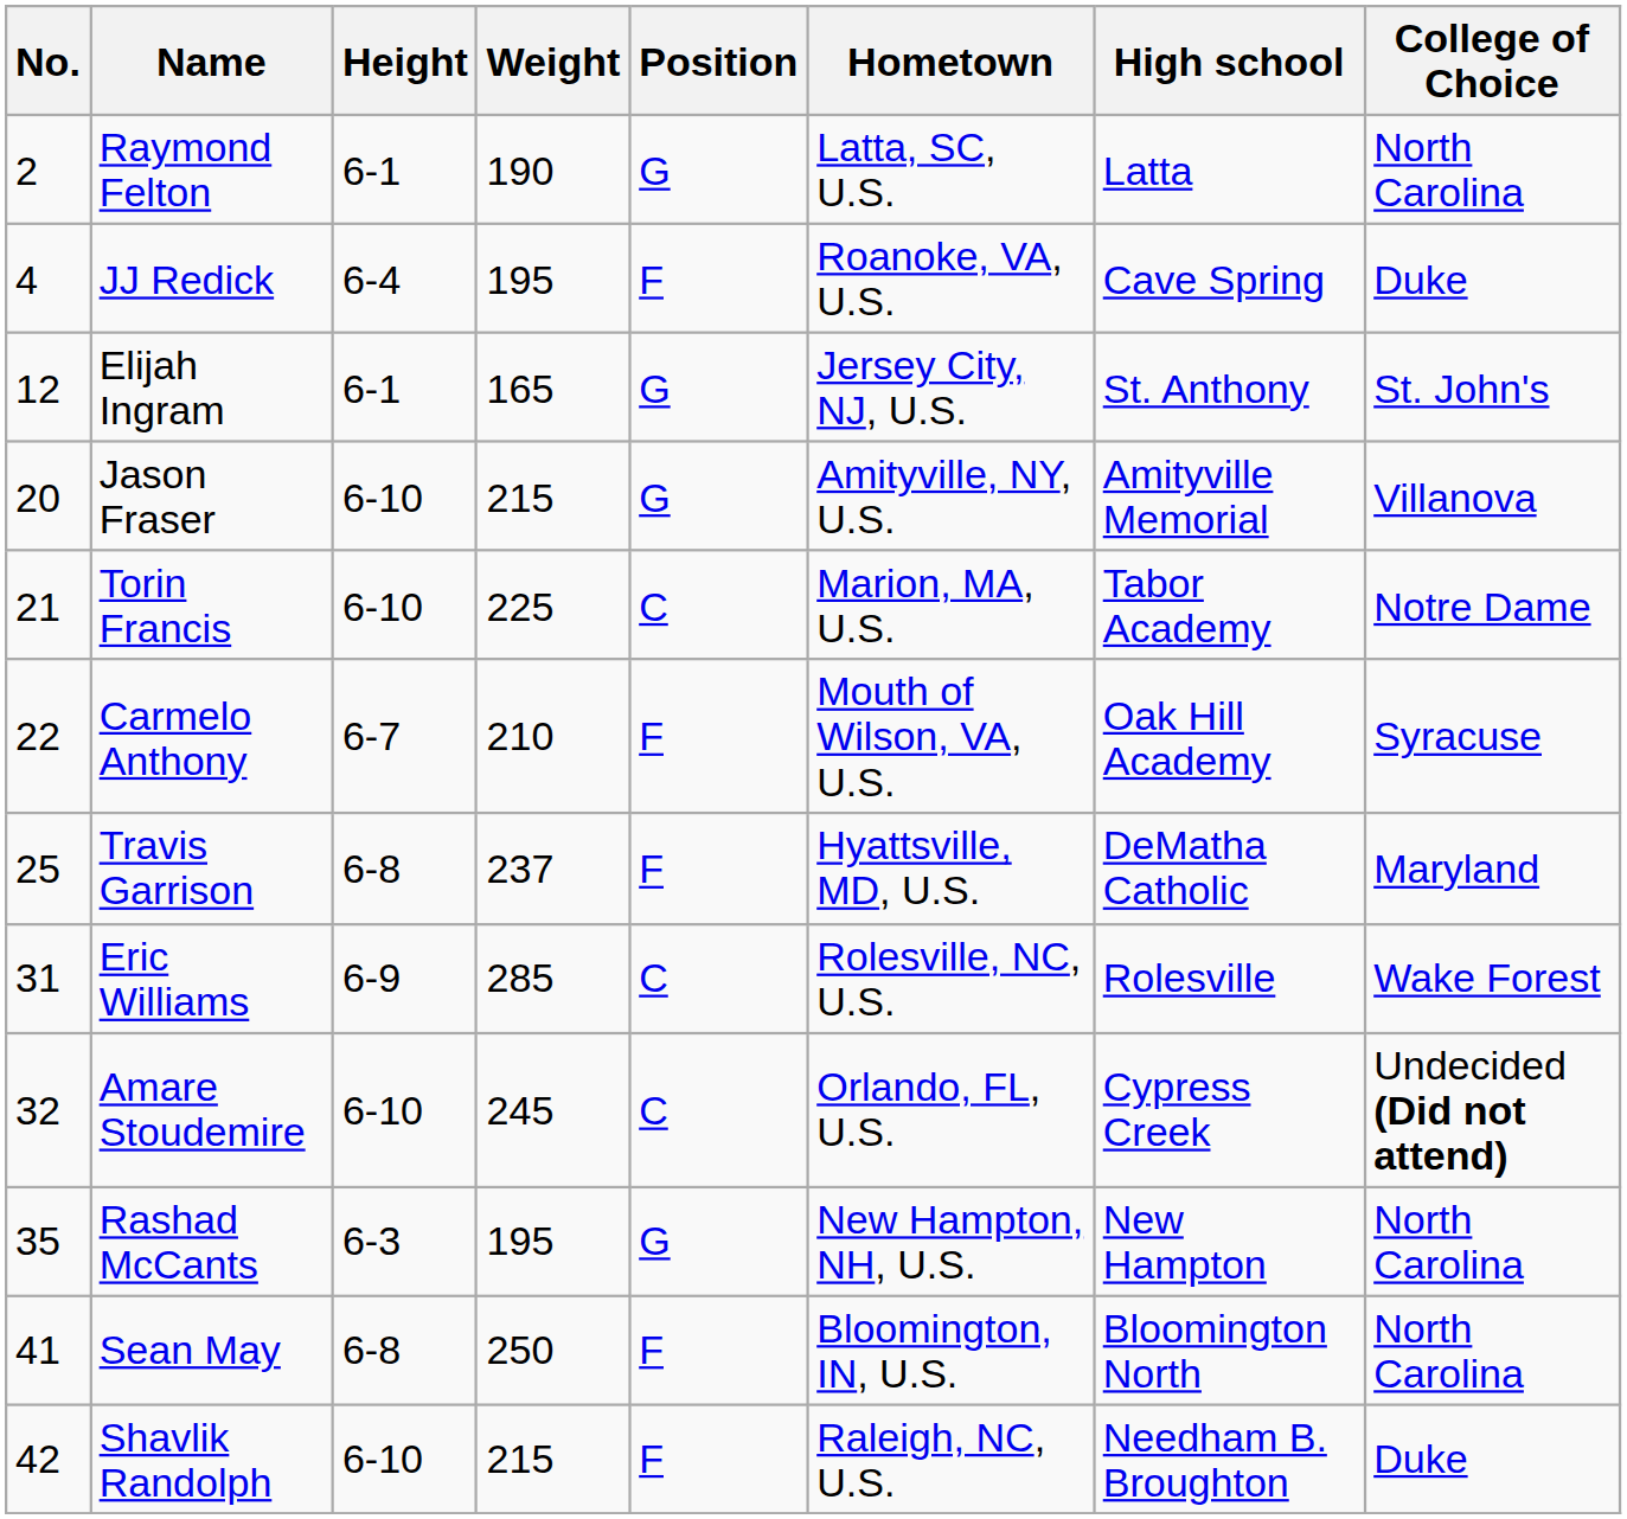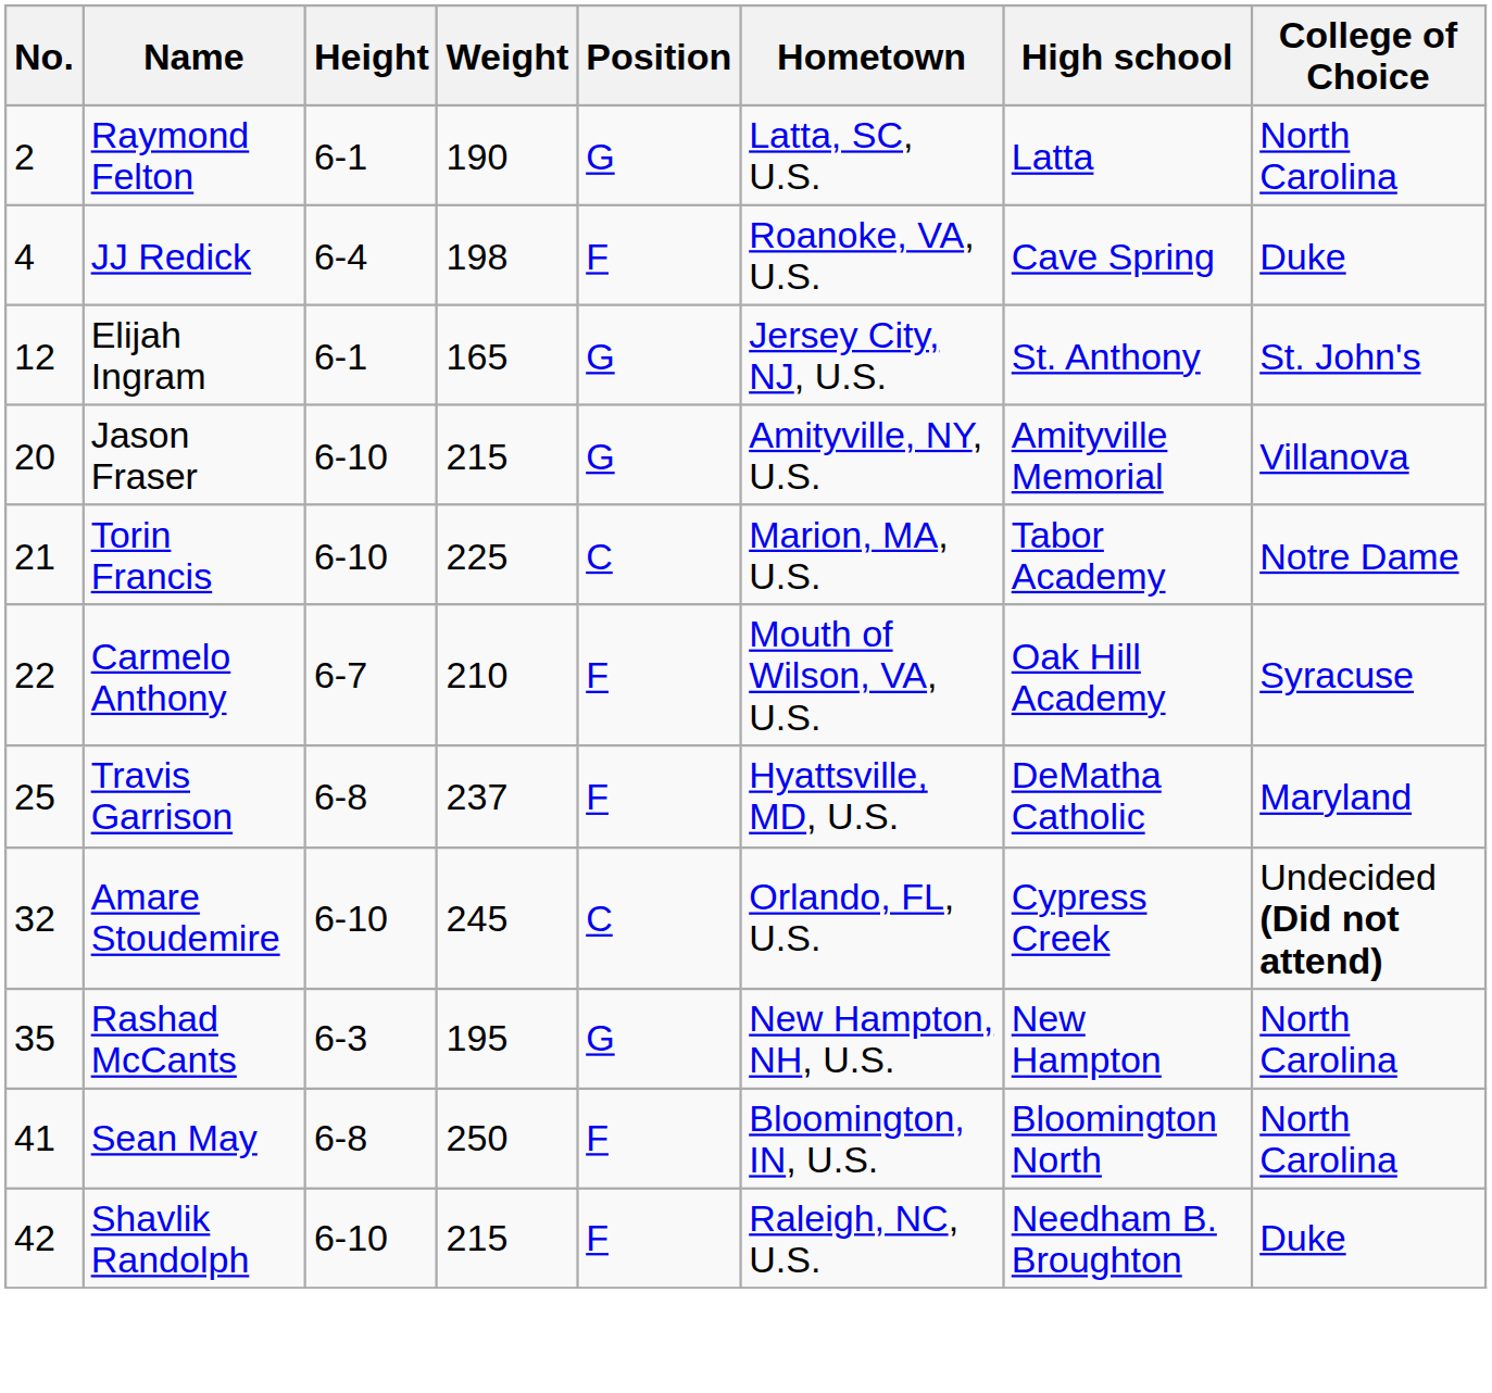JJ Redick | Weight: 195 -> 198
- row: 31 | Eric Williams | 6-9 | 285 | C | Rolesville, NC, U.S. | Rolesville | Wake Forest
